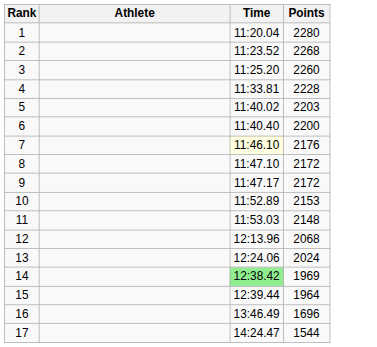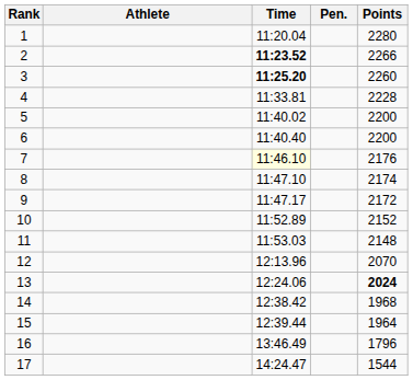+ column: Pen.
2 | Time: normal -> bold
2 | Points: 2268 -> 2266
3 | Time: normal -> bold
5 | Points: 2203 -> 2200
8 | Points: 2172 -> 2174
10 | Points: 2153 -> 2152
12 | Points: 2068 -> 2070
13 | Points: normal -> bold
14 | Time: lightgreen background -> no background
14 | Points: 1969 -> 1968
16 | Points: 1696 -> 1796
